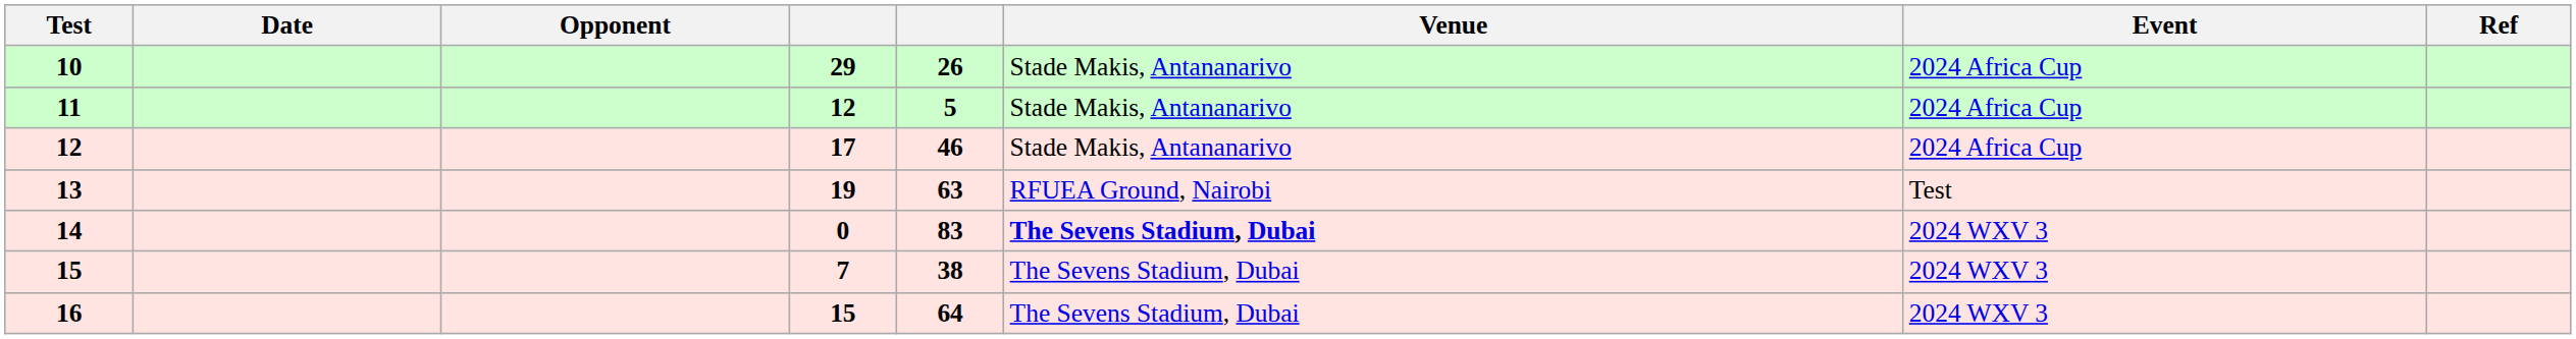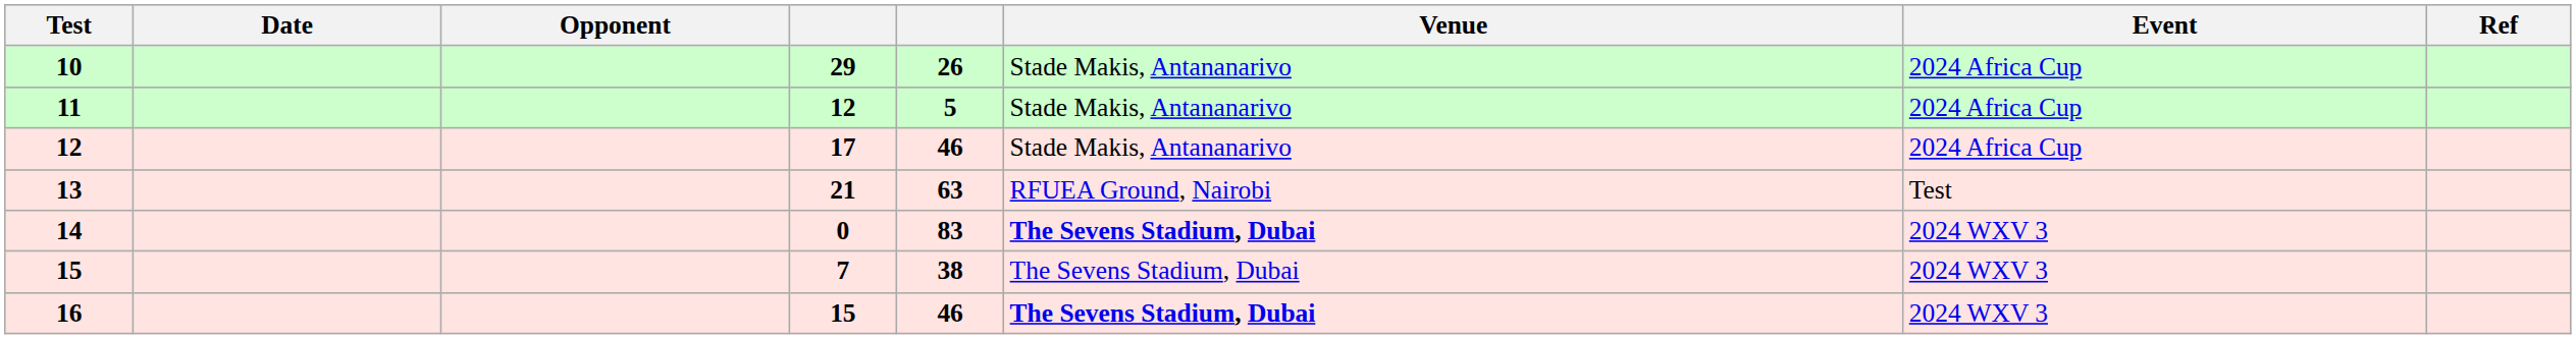13 | column 4: 19 -> 21
16 | column 5: 64 -> 46
16 | Venue: normal -> bold
